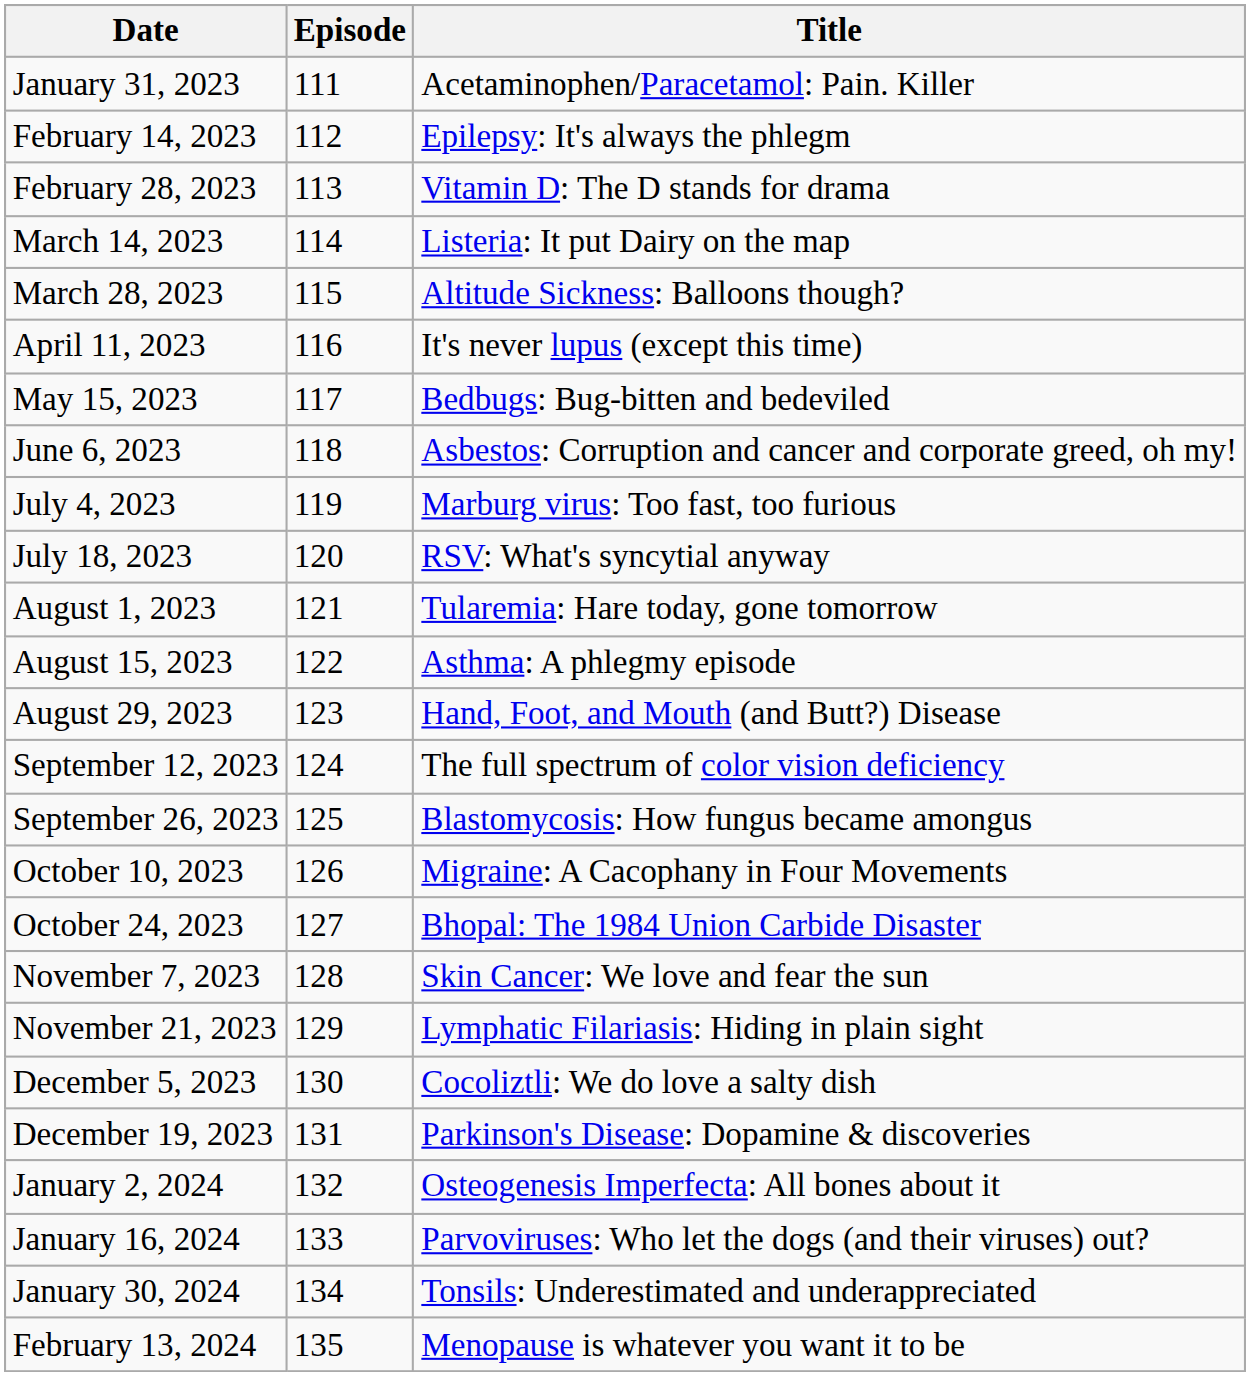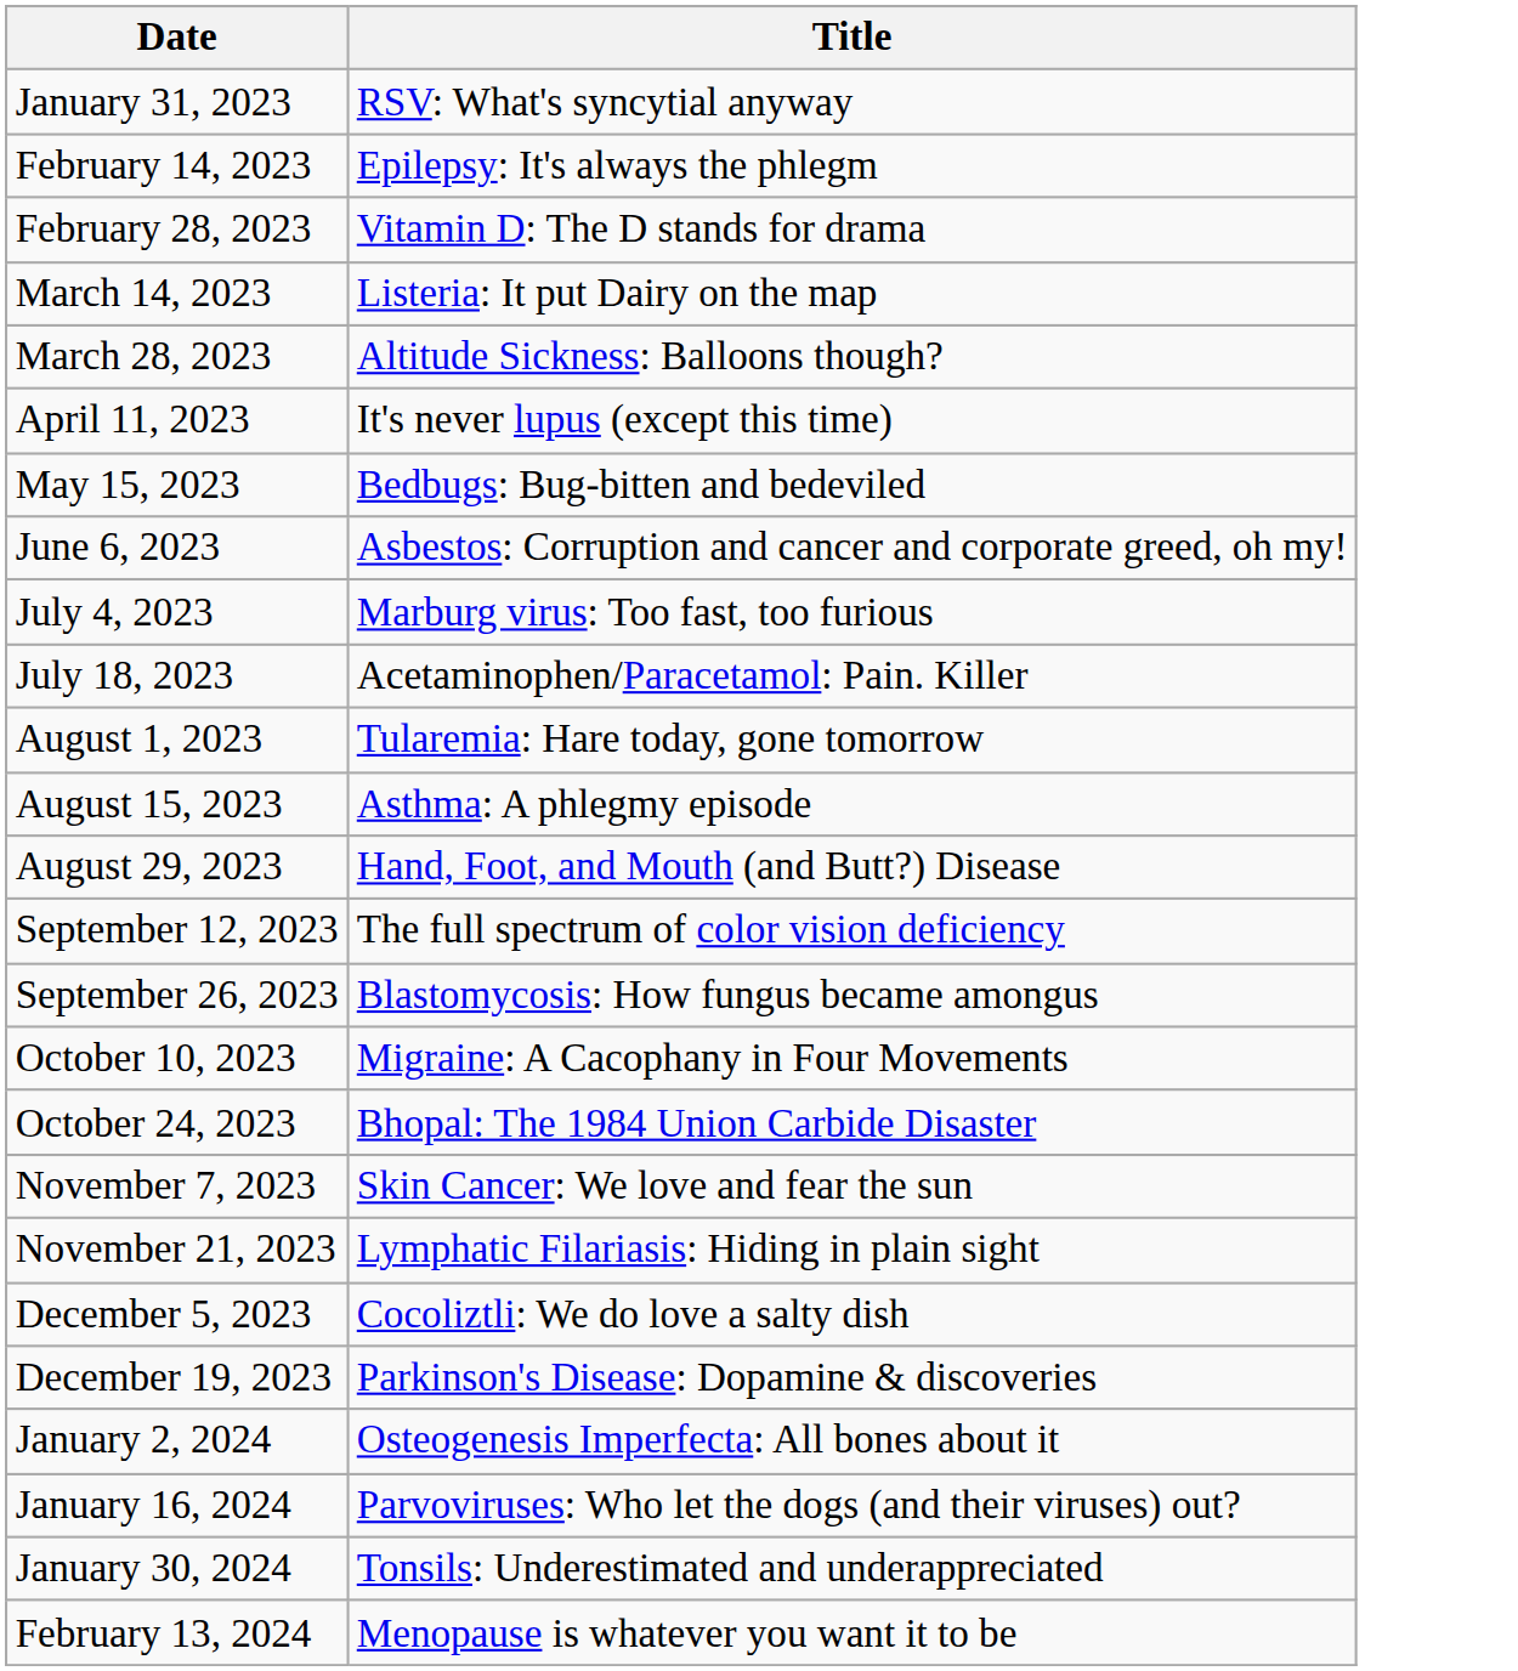- column: Episode | 111 | 112 | 113 | 114 | 115 | 116 | 117 | 118 | 119 | 120 | 121 | 122 | 123 | 124 | 125 | 126 | 127 | 128 | 129 | 130 | 131 | 132 | 133 | 134 | 135
January 31, 2023 | Title: Acetaminophen/Paracetamol: Pain. Killer -> RSV: What's syncytial anyway
July 18, 2023 | Title: RSV: What's syncytial anyway -> Acetaminophen/Paracetamol: Pain. Killer
